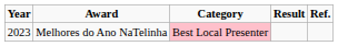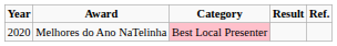Melhores do Ano NaTelinha | Year: 2023 -> 2020
